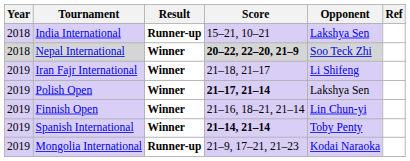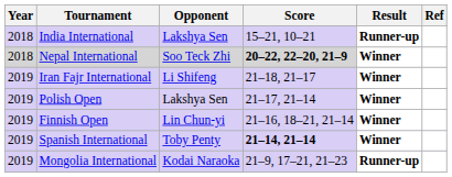columns swapped: Opponent <-> Result
Polish Open | Score: bold -> normal
